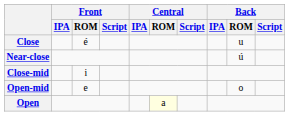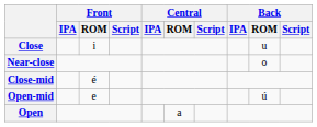Close | Front / ROM: é -> i
Near-close | Back / ROM: ú -> o
Close-mid | Front / ROM: i -> é
Open-mid | Back / ROM: o -> ú
Open | Central / ROM: lightyellow background -> no background
